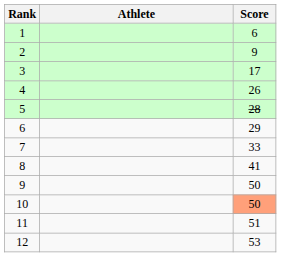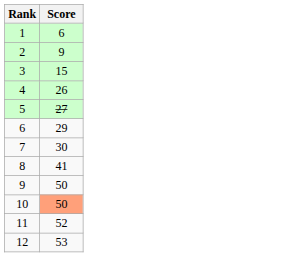- column: Athlete
3 | Score: 17 -> 15
5 | Score: 28 -> 27
7 | Score: 33 -> 30
11 | Score: 51 -> 52
